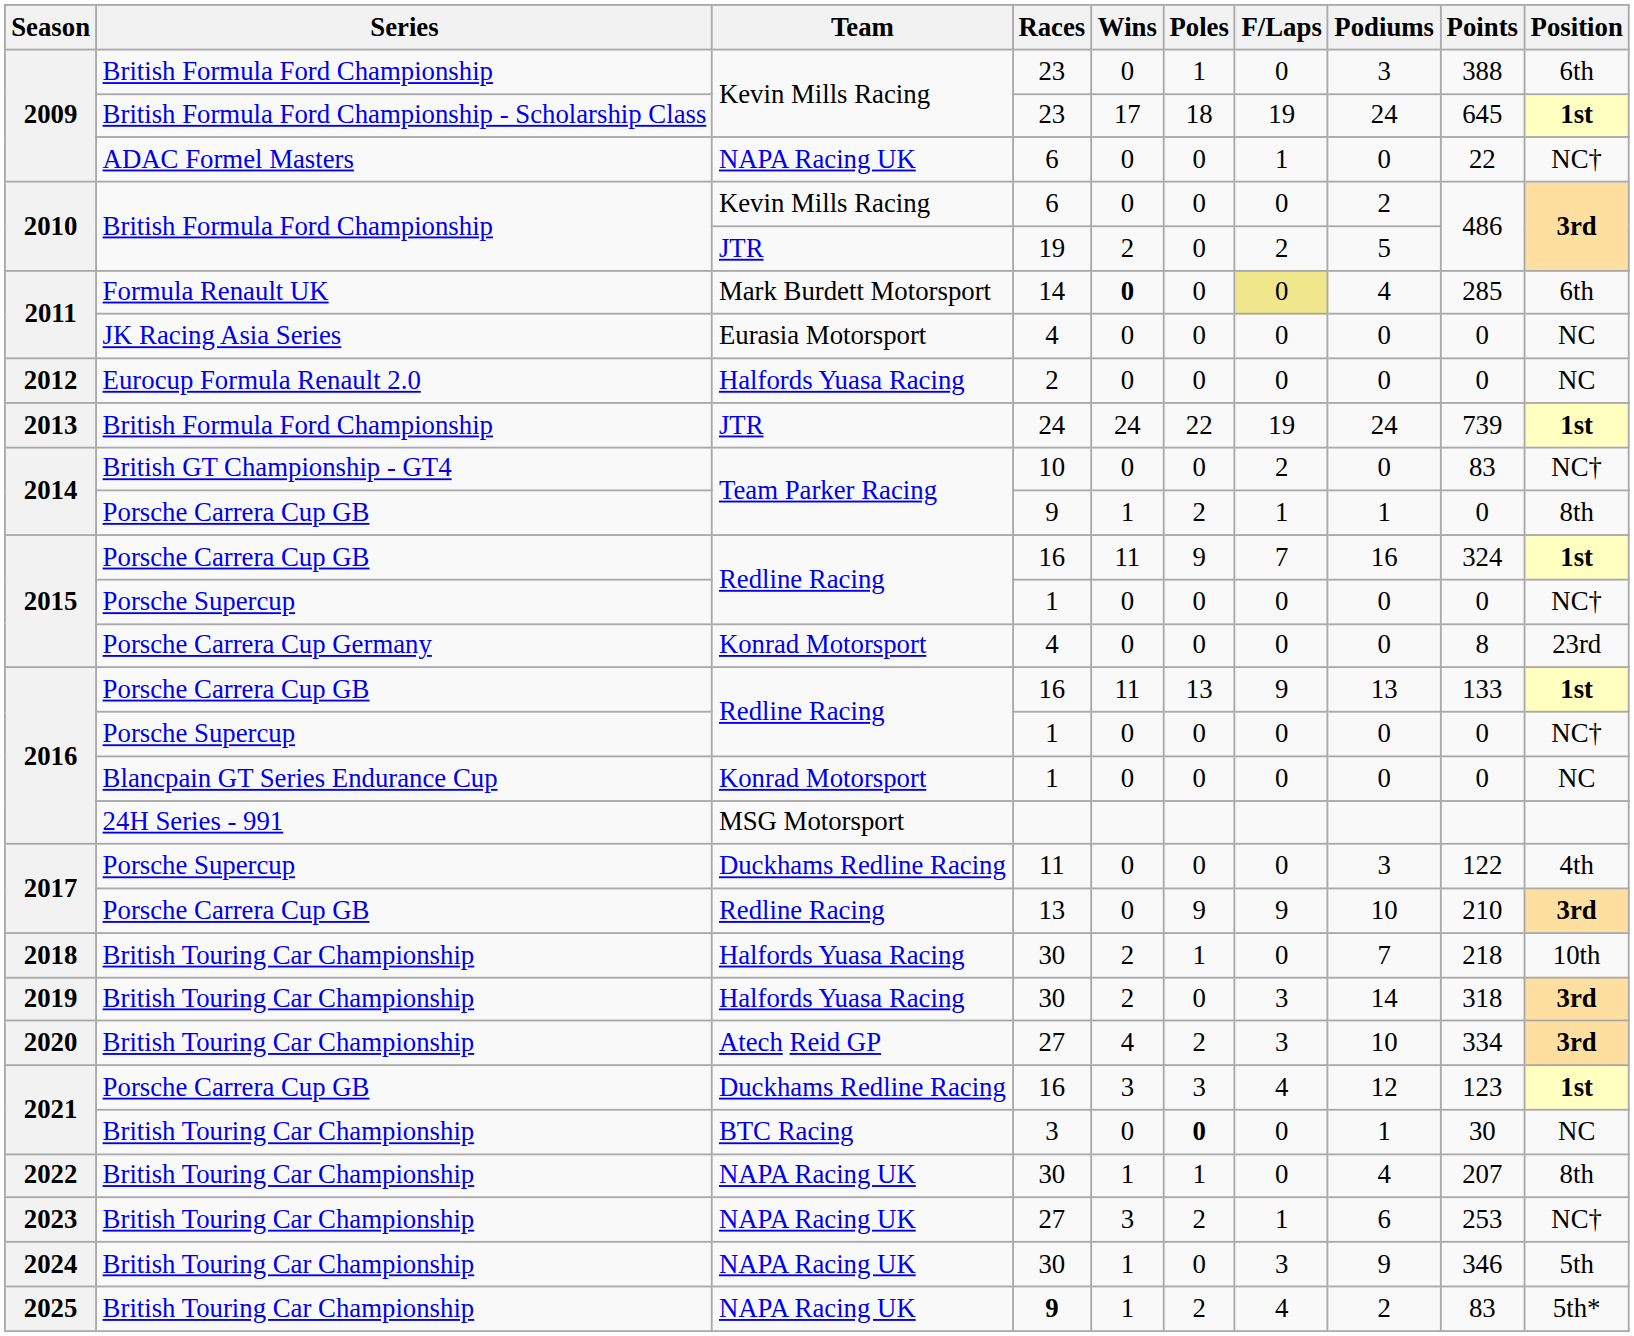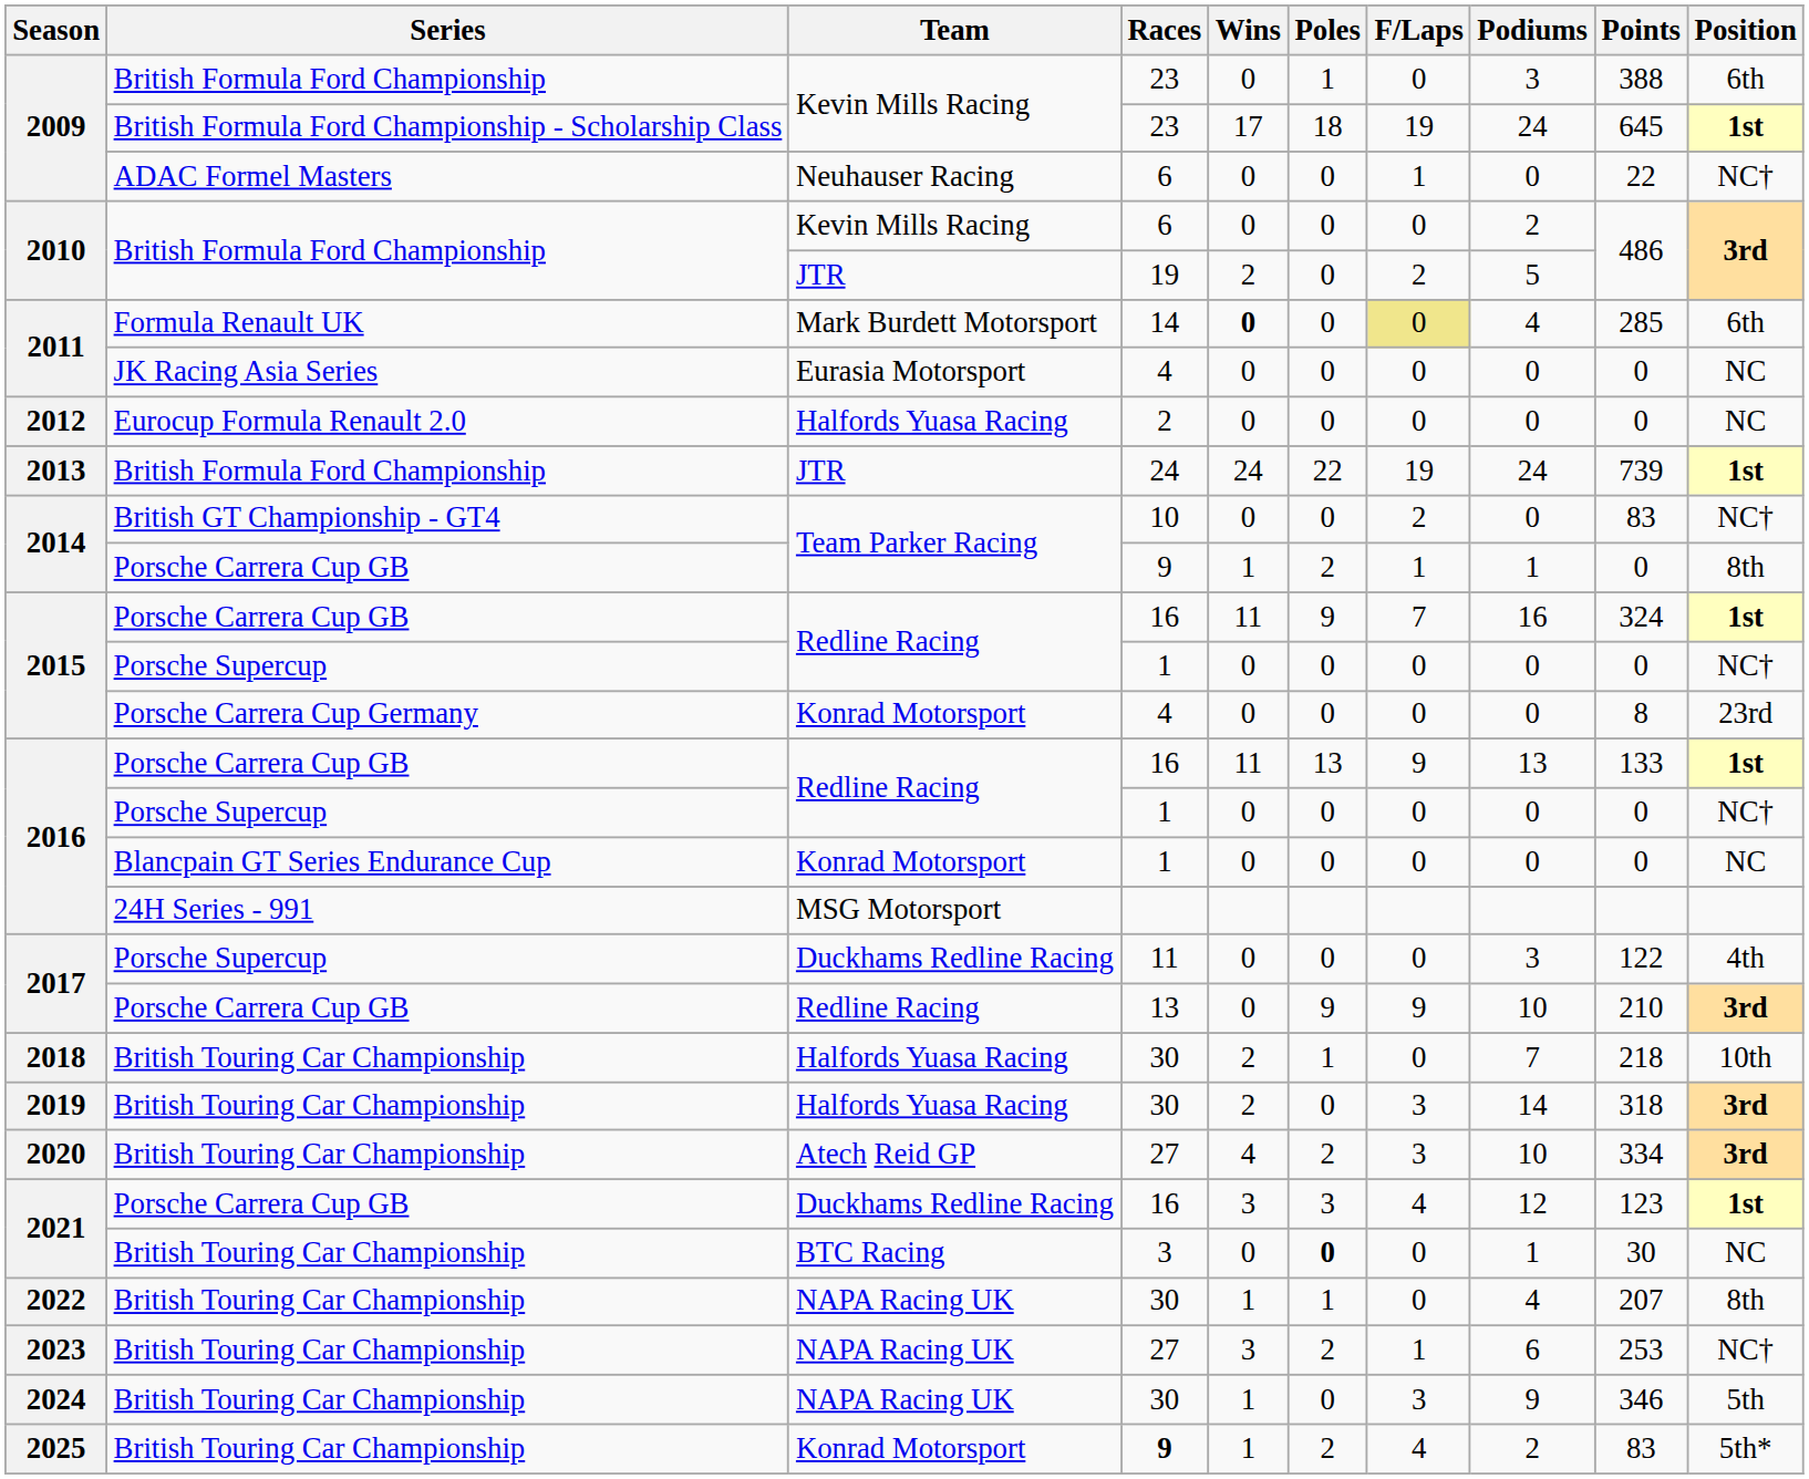2009 / ADAC Formel Masters | Team: NAPA Racing UK -> Neuhauser Racing
2025 | Team: NAPA Racing UK -> Konrad Motorsport
